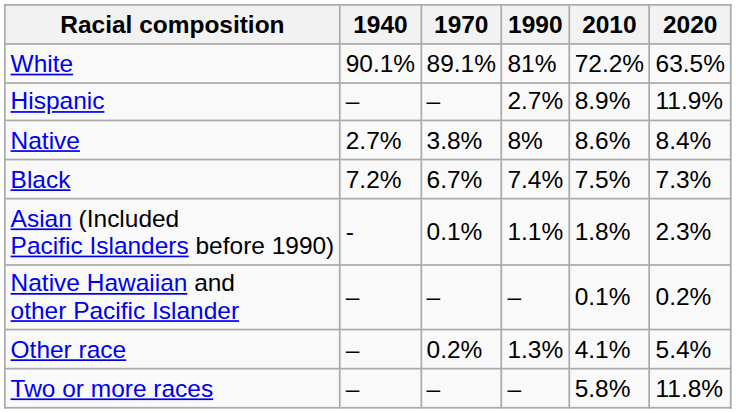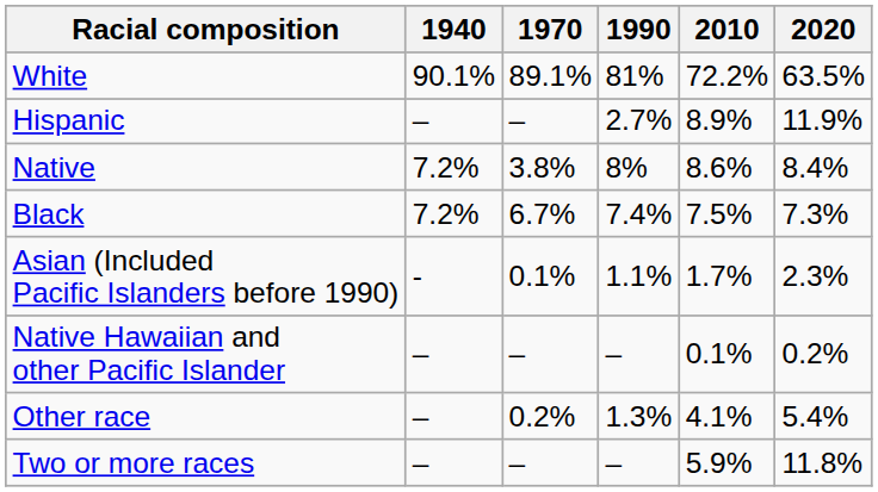Native | 1940: 2.7% -> 7.2%
Asian (Included Pacific Islanders before 1990) | 2010: 1.8% -> 1.7%
Two or more races | 2010: 5.8% -> 5.9%
